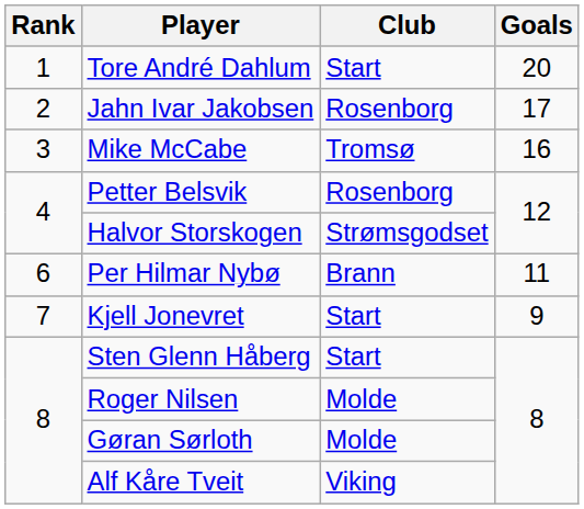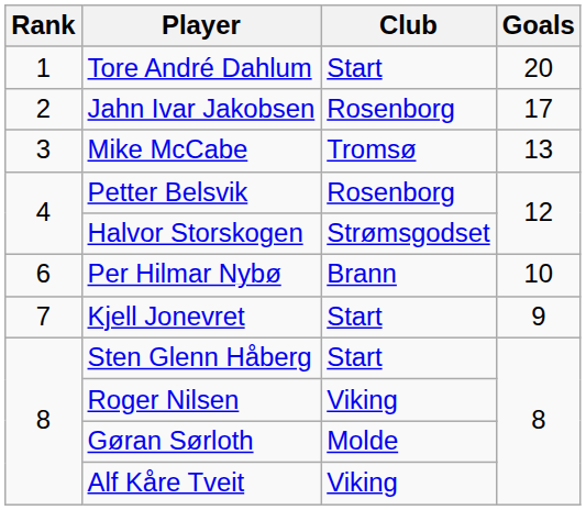Mike McCabe | Goals: 16 -> 13
Per Hilmar Nybø | Goals: 11 -> 10
Roger Nilsen | Club: Molde -> Viking
